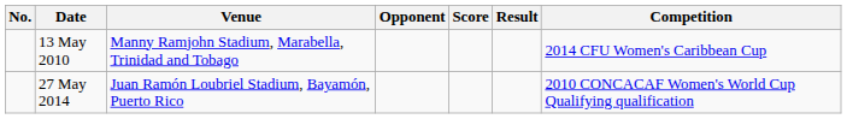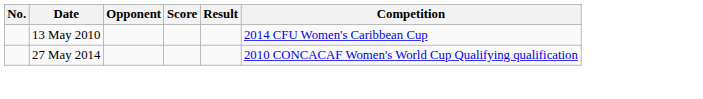- column: Venue | Manny Ramjohn Stadium, Marabella, Trinidad and Tobago | Juan Ramón Loubriel Stadium, Bayamón, Puerto Rico
